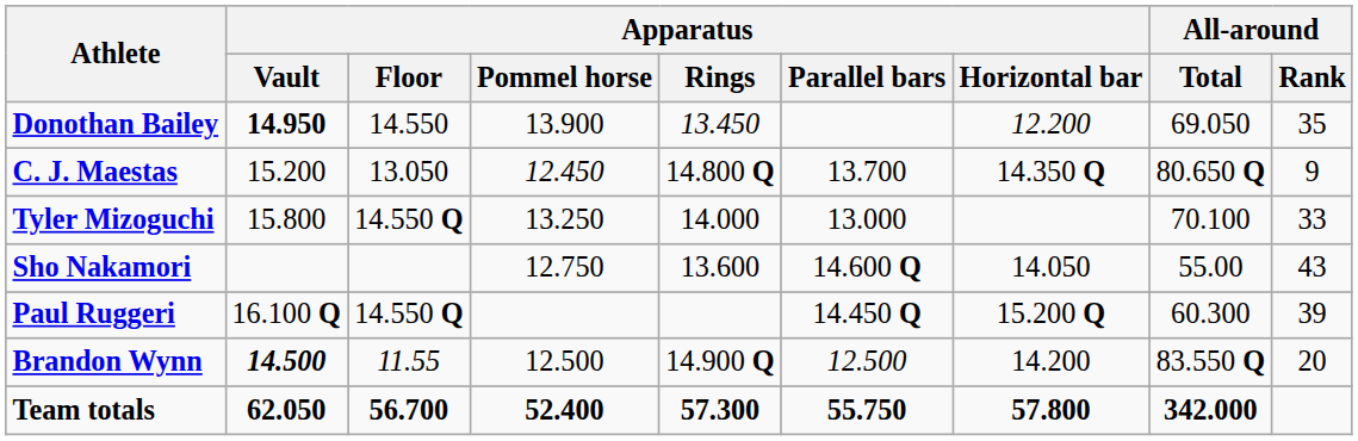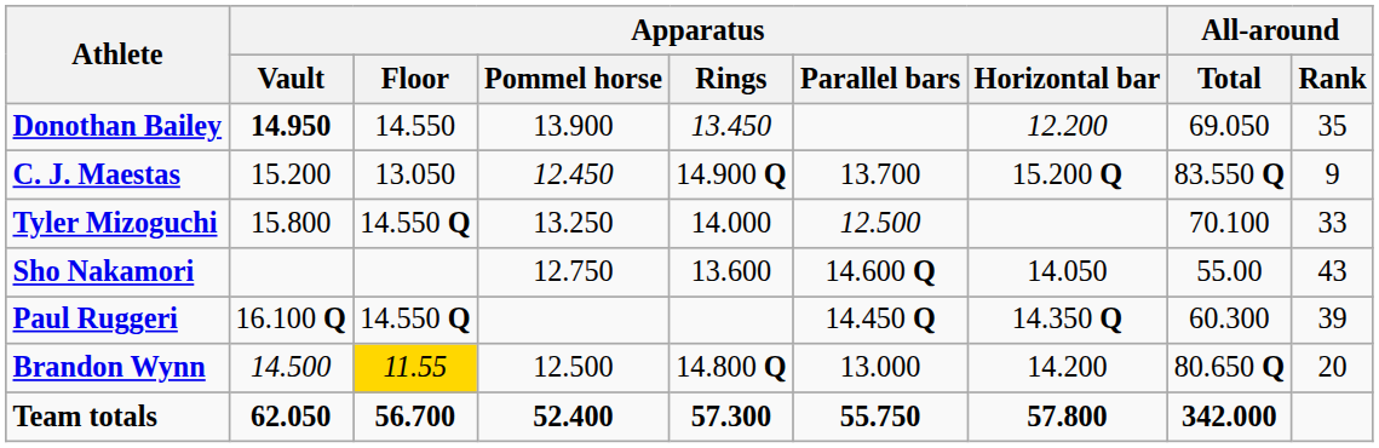C. J. Maestas | Apparatus / Rings: 14.800 Q -> 14.900 Q
C. J. Maestas | Apparatus / Horizontal bar: 14.350 Q -> 15.200 Q
C. J. Maestas | All-around / Total: 80.650 Q -> 83.550 Q
Tyler Mizoguchi | Apparatus / Parallel bars: 13.000 -> 12.500
Paul Ruggeri | Apparatus / Horizontal bar: 15.200 Q -> 14.350 Q
Brandon Wynn | Apparatus / Vault: bold -> normal
Brandon Wynn | Apparatus / Floor: no background -> gold background
Brandon Wynn | Apparatus / Rings: 14.900 Q -> 14.800 Q
Brandon Wynn | Apparatus / Parallel bars: 12.500 -> 13.000
Brandon Wynn | All-around / Total: 83.550 Q -> 80.650 Q
